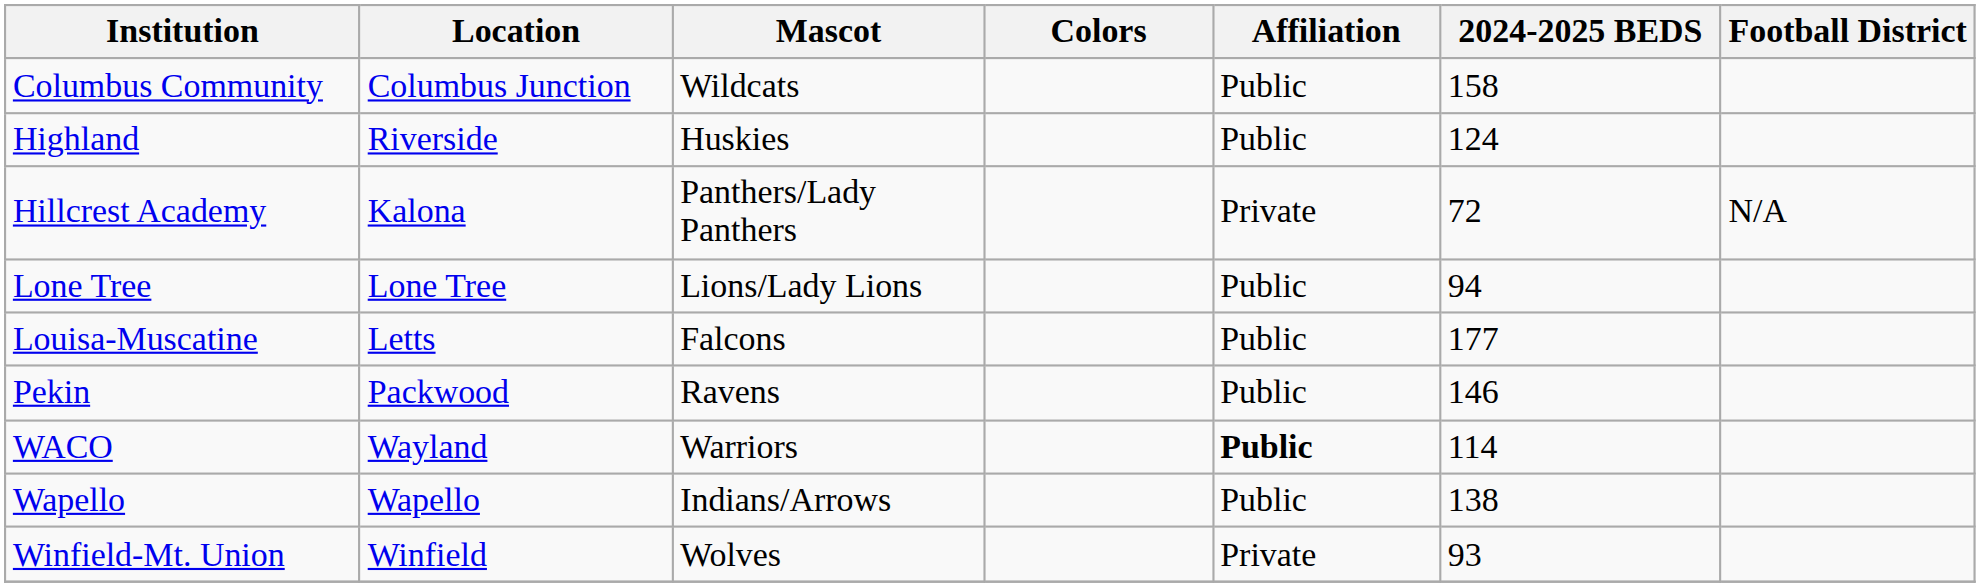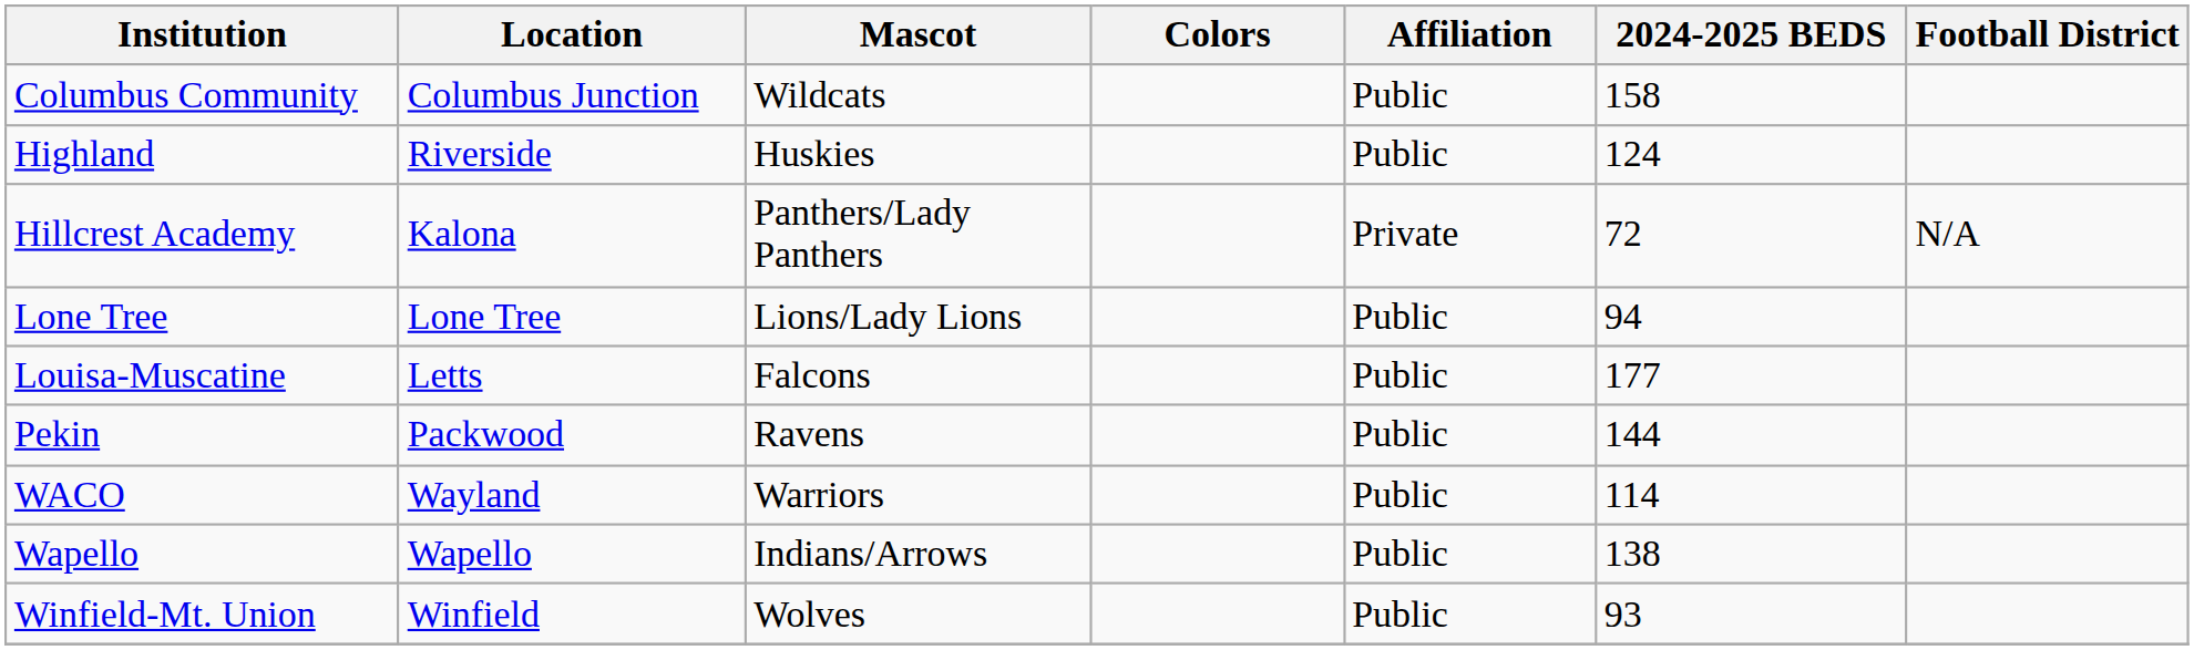Pekin | 2024-2025 BEDS: 146 -> 144
WACO | Affiliation: bold -> normal
Winfield-Mt. Union | Affiliation: Private -> Public
